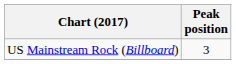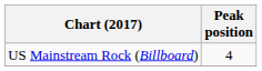US Mainstream Rock (Billboard) | Peak position: 3 -> 4
